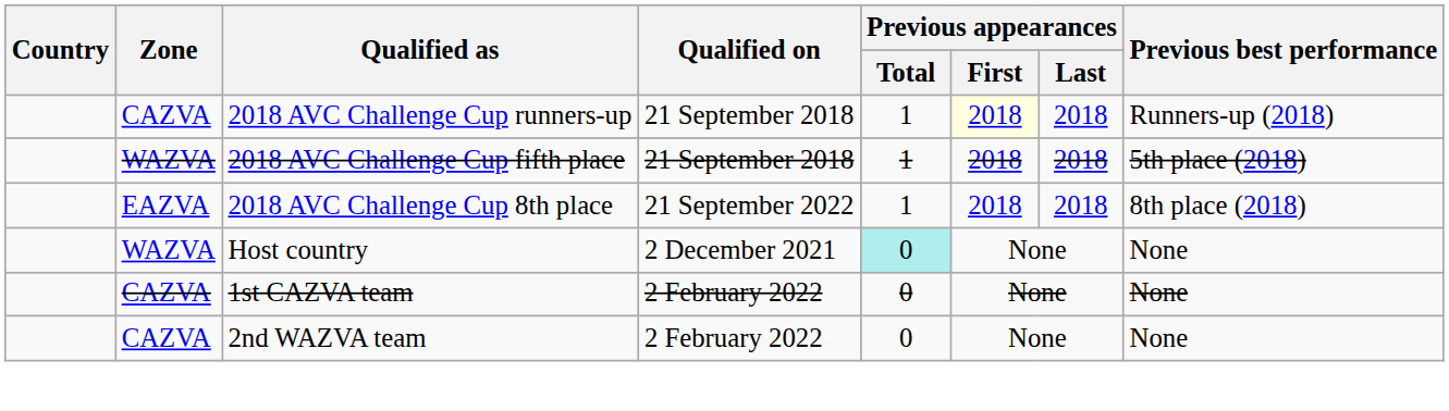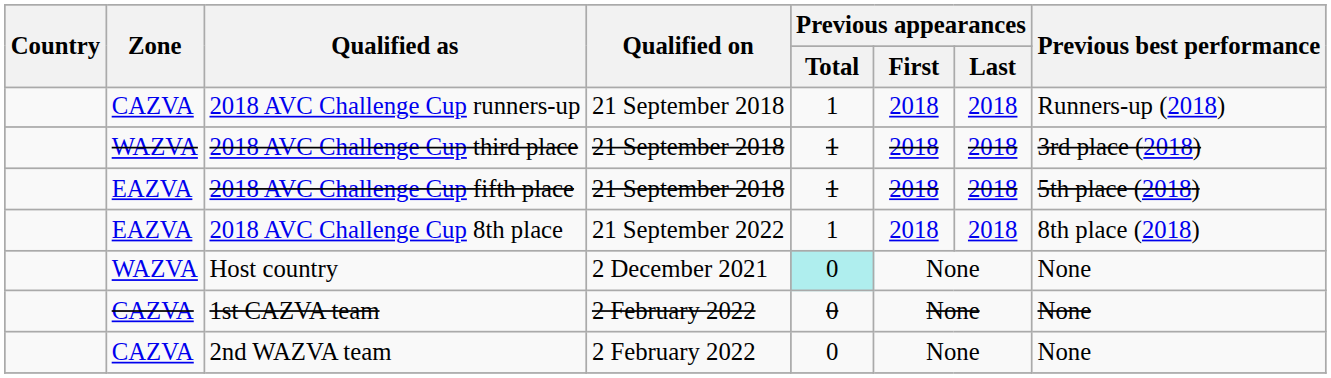2018 AVC Challenge Cup runners-up | Previous appearances / First: lightyellow background -> no background
+ row: WAZVA | 2018 AVC Challenge Cup third place | 21 September 2018 | 1 | 2018 | 2018 | 3rd place (2018)
2018 AVC Challenge Cup fifth place | Zone: WAZVA -> EAZVA
